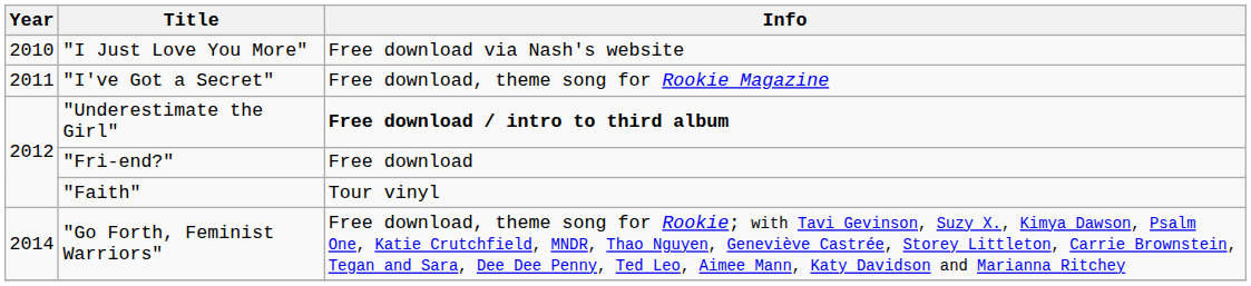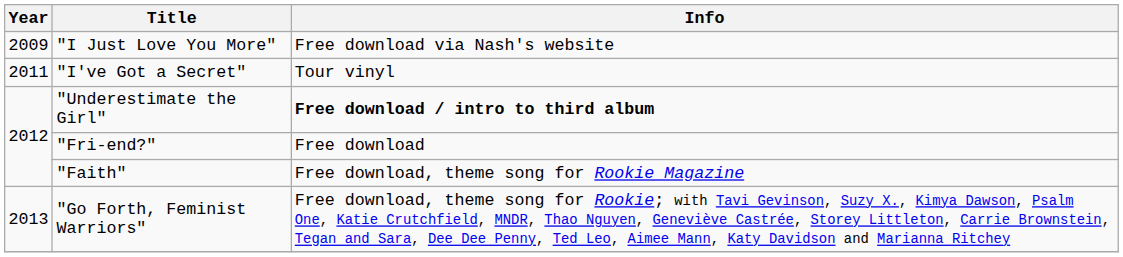"I Just Love You More" | Year: 2010 -> 2009
"I've Got a Secret" | Info: Free download, theme song for Rookie Magazine -> Tour vinyl
"Faith" | Info: Tour vinyl -> Free download, theme song for Rookie Magazine
"Go Forth, Feminist Warriors" | Year: 2014 -> 2013
